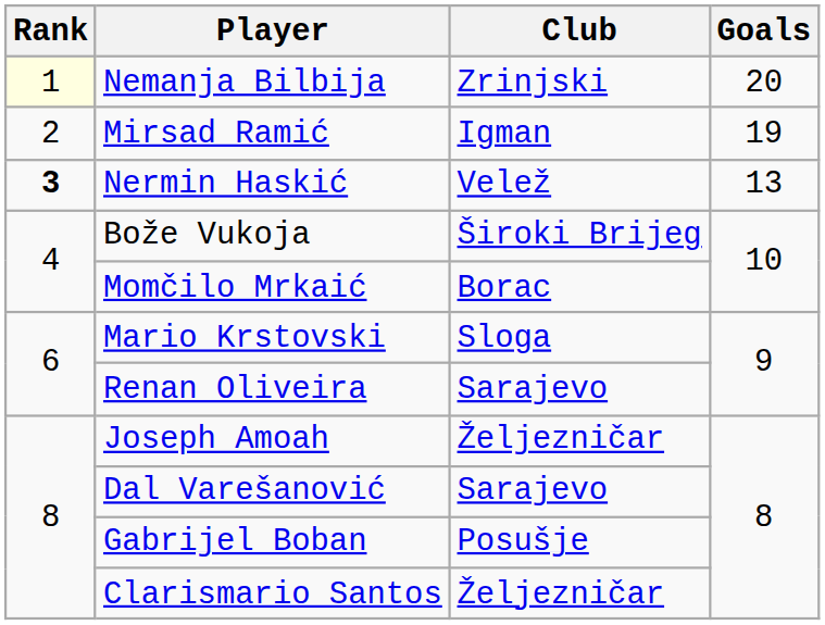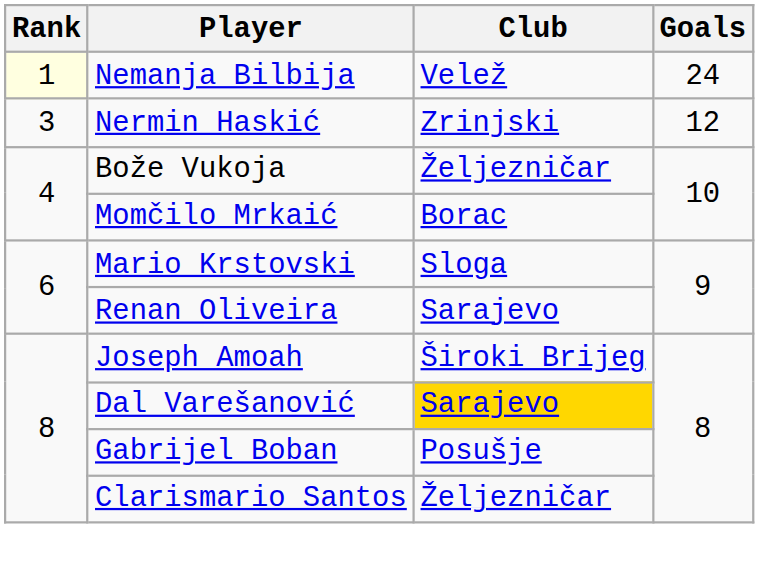Nemanja Bilbija | Club: Zrinjski -> Velež
Nemanja Bilbija | Goals: 20 -> 24
- row: 2 | Mirsad Ramić | Igman | 19
Nermin Haskić | Rank: bold -> normal
Nermin Haskić | Club: Velež -> Zrinjski
Nermin Haskić | Goals: 13 -> 12
Bože Vukoja | Club: Široki Brijeg -> Željezničar
Joseph Amoah | Club: Željezničar -> Široki Brijeg
Dal Varešanović | Club: no background -> gold background
